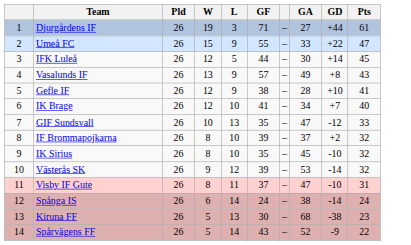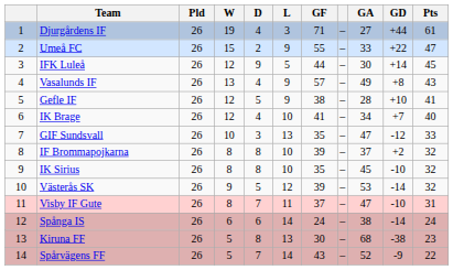+ column: D | 4 | 2 | 9 | 4 | 5 | 4 | 3 | 8 | 8 | 5 | 7 | 6 | 8 | 7
